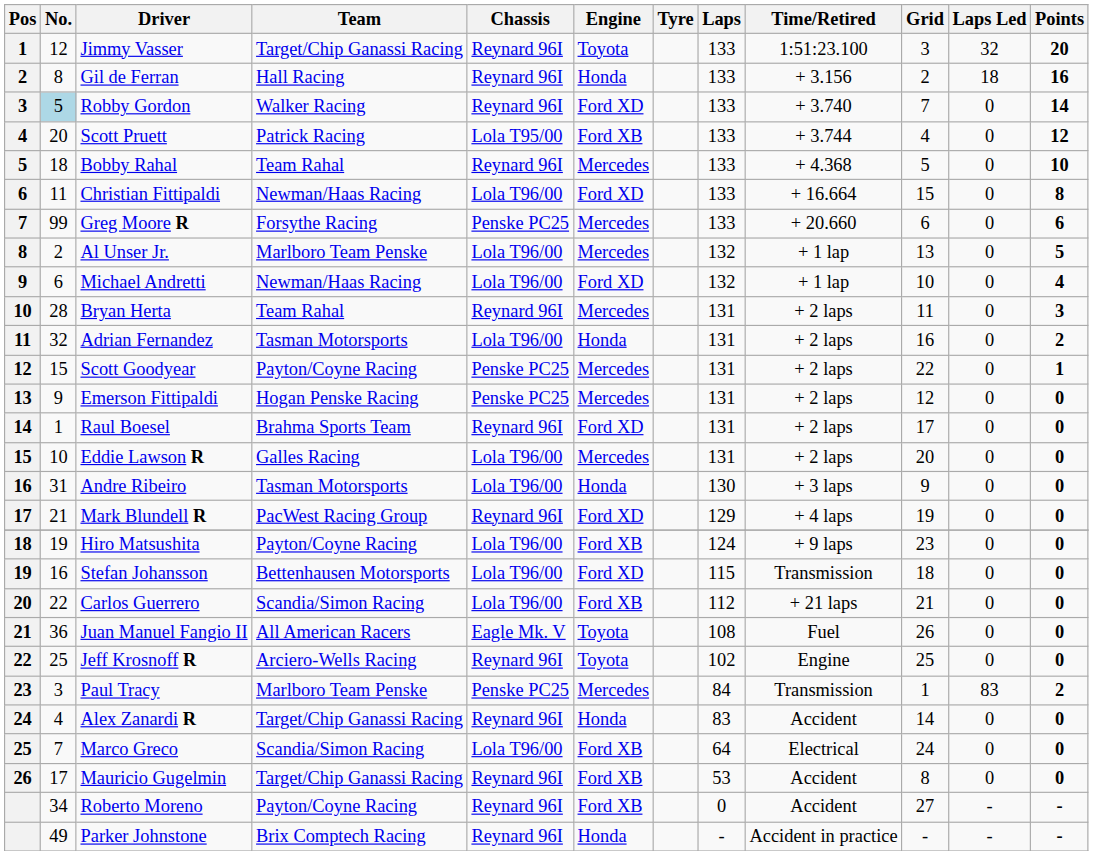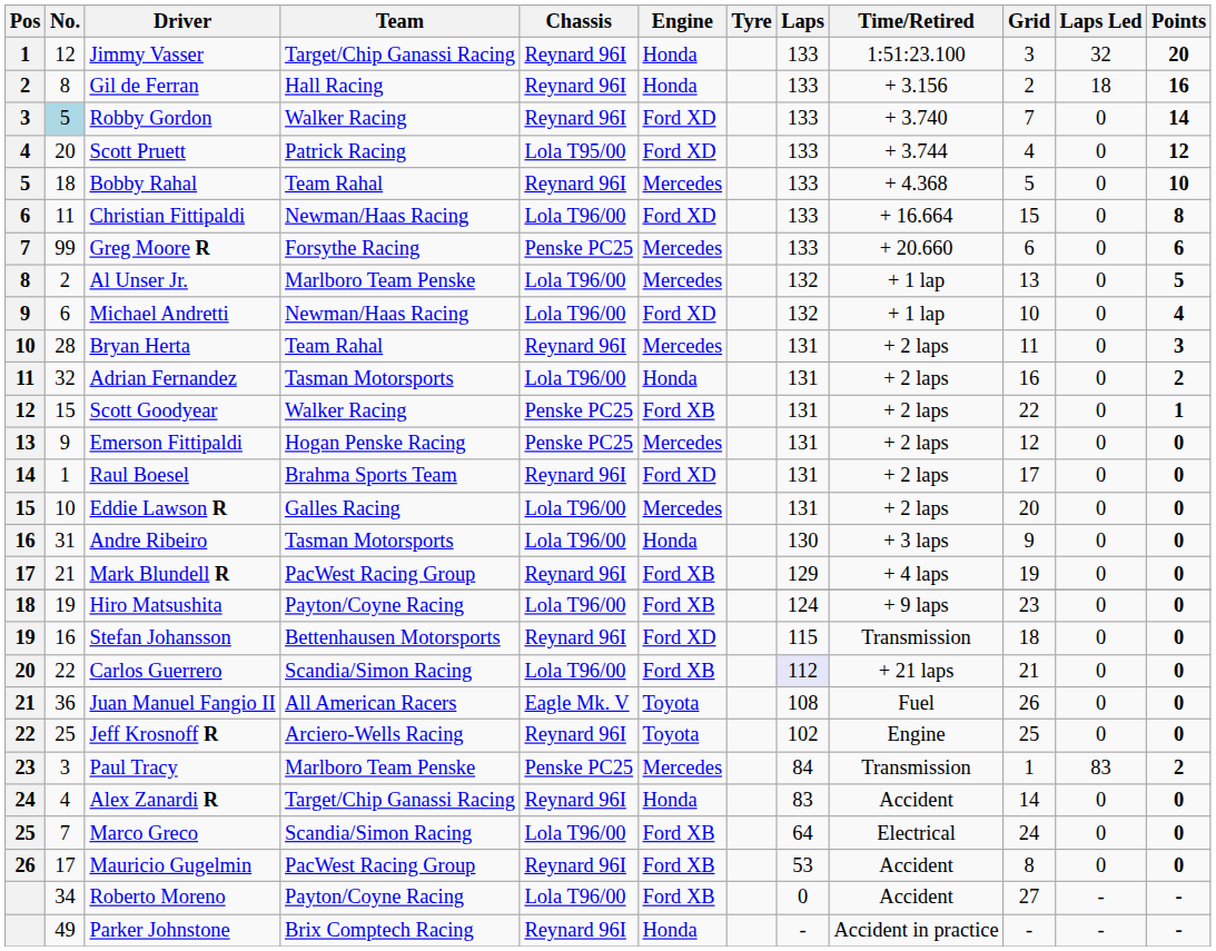Jimmy Vasser | Engine: Toyota -> Honda
Scott Pruett | Engine: Ford XB -> Ford XD
Scott Goodyear | Team: Payton/Coyne Racing -> Walker Racing
Scott Goodyear | Engine: Mercedes -> Ford XB
Mark Blundell R | Engine: Ford XD -> Ford XB
Stefan Johansson | Chassis: Lola T96/00 -> Reynard 96I
Carlos Guerrero | Laps: no background -> lavender background
Mauricio Gugelmin | Team: Target/Chip Ganassi Racing -> PacWest Racing Group
Roberto Moreno | Chassis: Reynard 96I -> Lola T96/00
